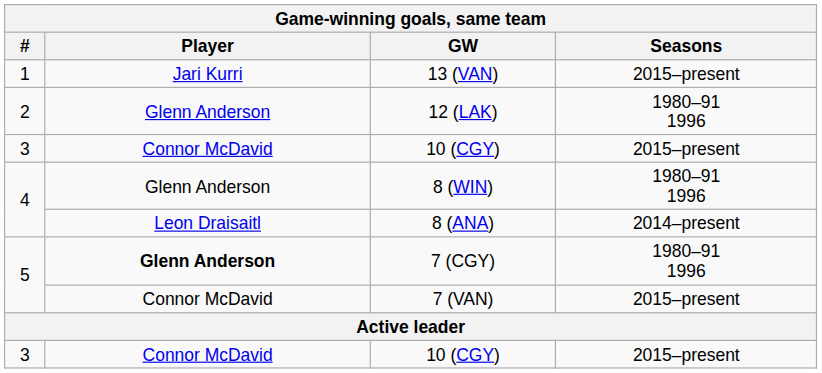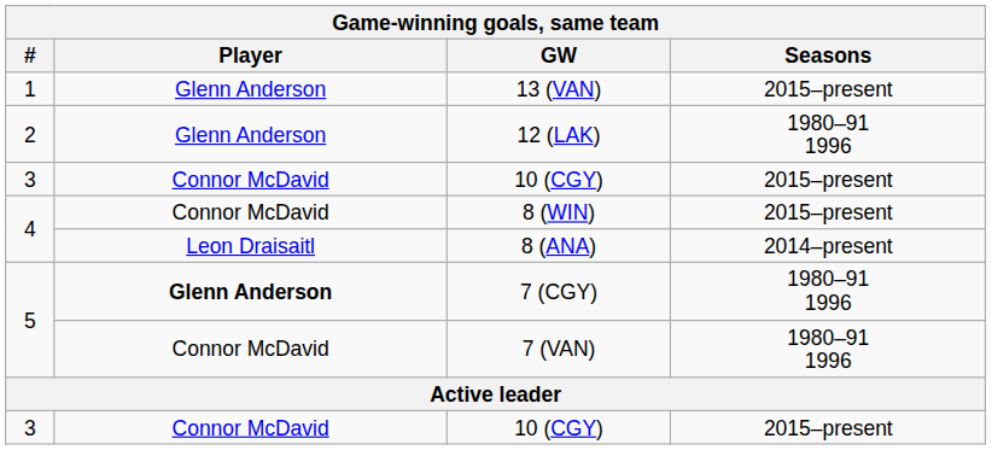13 (VAN) | Player: Jari Kurri -> Glenn Anderson
8 (WIN) | Player: Glenn Anderson -> Connor McDavid
8 (WIN) | Seasons: 1980–91 1996 -> 2015–present
7 (VAN) | Seasons: 2015–present -> 1980–91 1996
